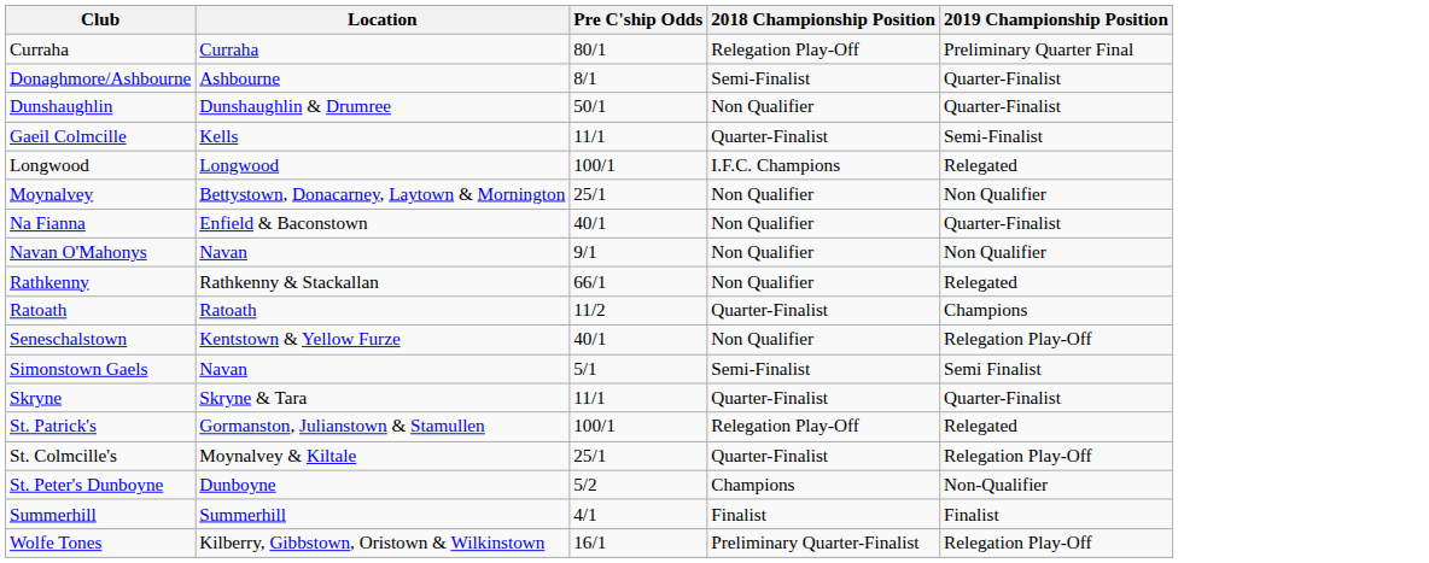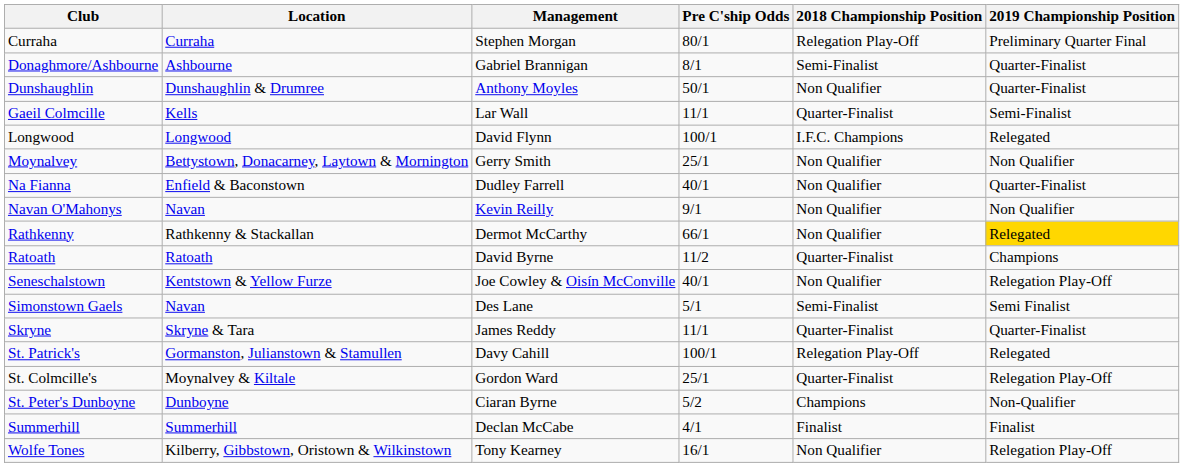+ column: Management | Stephen Morgan | Gabriel Brannigan | Anthony Moyles | Lar Wall | David Flynn | Gerry Smith | Dudley Farrell | Kevin Reilly | Dermot McCarthy | David Byrne | Joe Cowley & Oisín McConville | Des Lane | James Reddy | Davy Cahill | Gordon Ward | Ciaran Byrne | Declan McCabe | Tony Kearney
Rathkenny | 2019 Championship Position: no background -> gold background
Wolfe Tones | 2018 Championship Position: Preliminary Quarter-Finalist -> Non Qualifier
